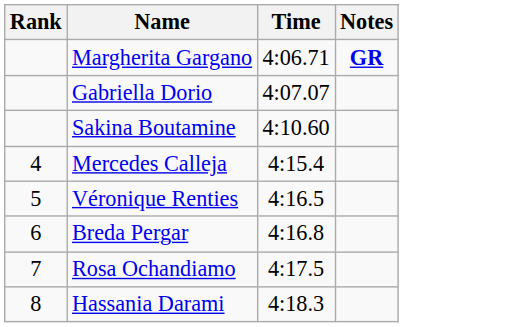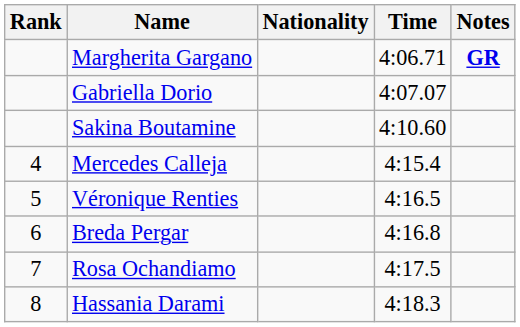+ column: Nationality
